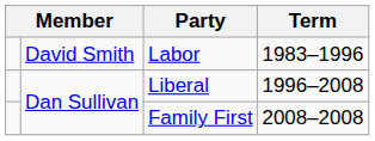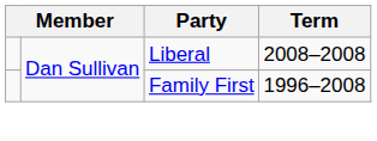- row: David Smith | Labor | 1983–1996
Liberal | Term: 1996–2008 -> 2008–2008
Family First | Term: 2008–2008 -> 1996–2008
